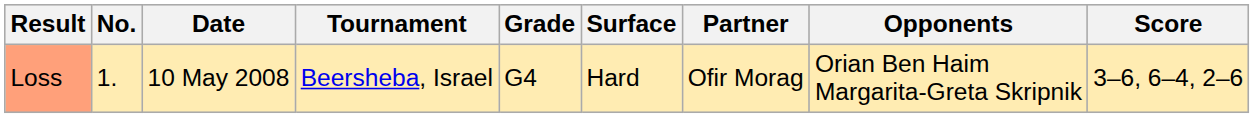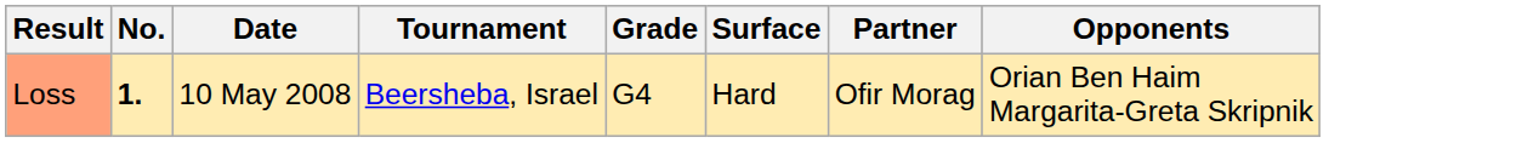- column: Score | 3–6, 6–4, 2–6
Loss | No.: normal -> bold
